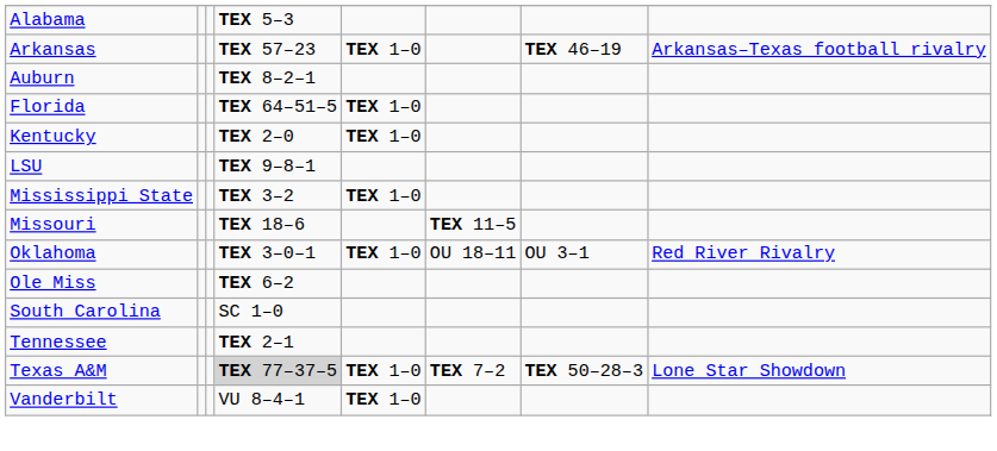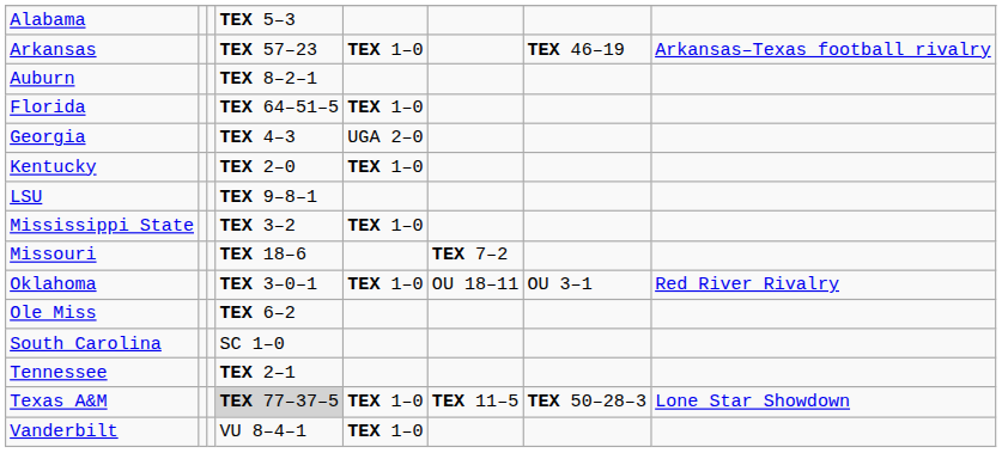+ row: Georgia | TEX 4–3 | UGA 2–0
Missouri | column 6: TEX 11–5 -> TEX 7–2
Texas A&M | column 6: TEX 7–2 -> TEX 11–5
